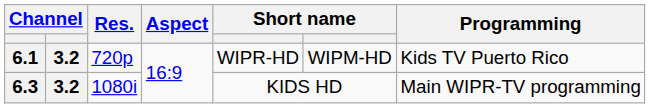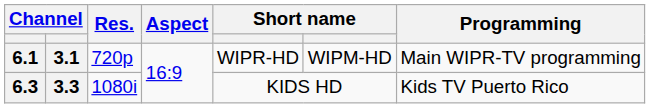6.1 | column 2: 3.2 -> 3.1
6.1 | Programming: Kids TV Puerto Rico -> Main WIPR-TV programming
6.3 | column 2: 3.2 -> 3.3
6.3 | Programming: Main WIPR-TV programming -> Kids TV Puerto Rico
